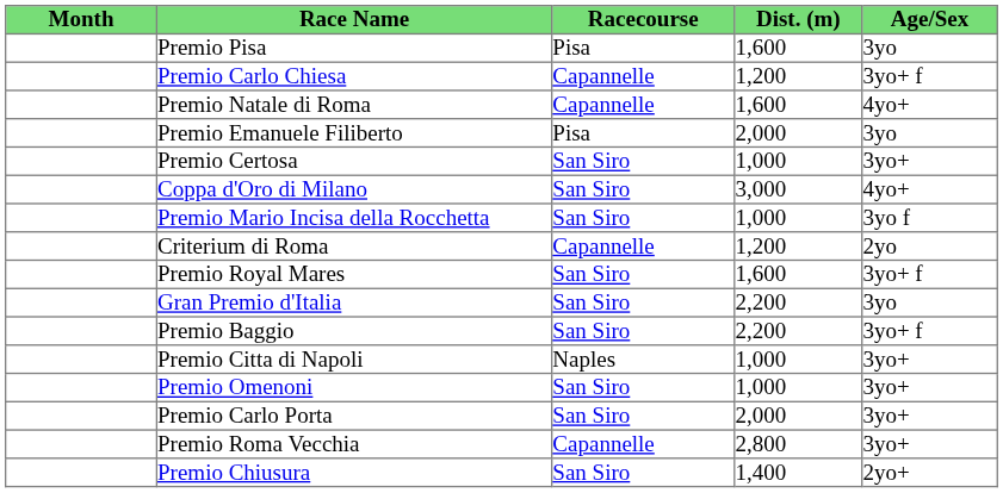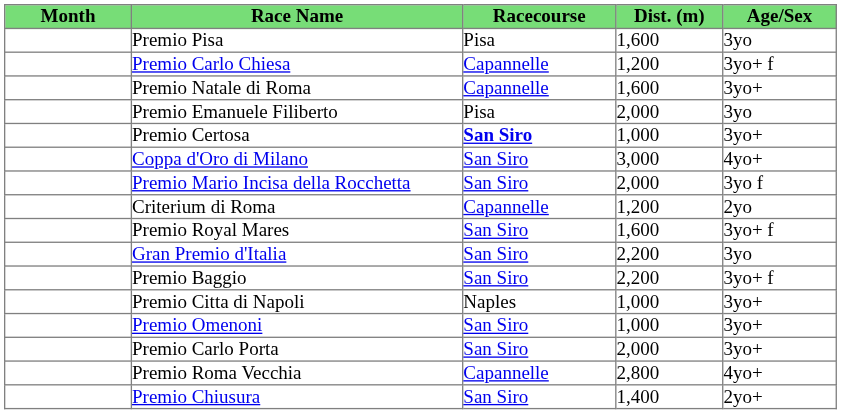Premio Natale di Roma | Age/Sex: 4yo+ -> 3yo+
Premio Certosa | Racecourse: normal -> bold
Premio Mario Incisa della Rocchetta | Dist. (m): 1,000 -> 2,000
Premio Roma Vecchia | Age/Sex: 3yo+ -> 4yo+
